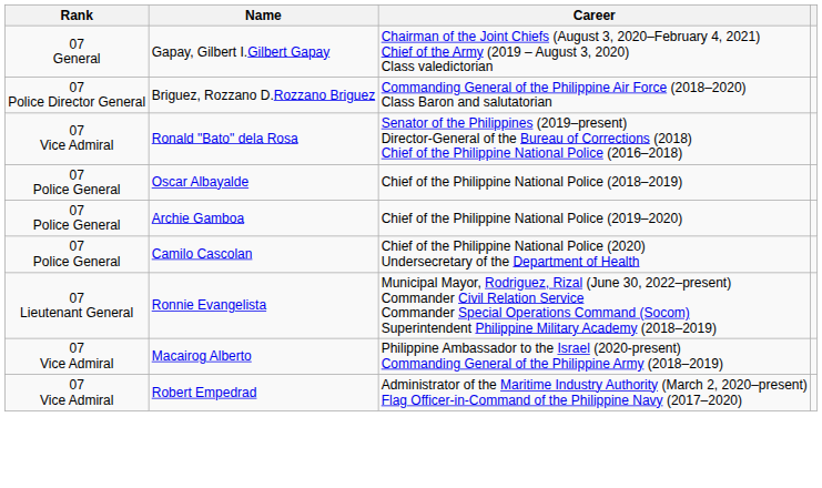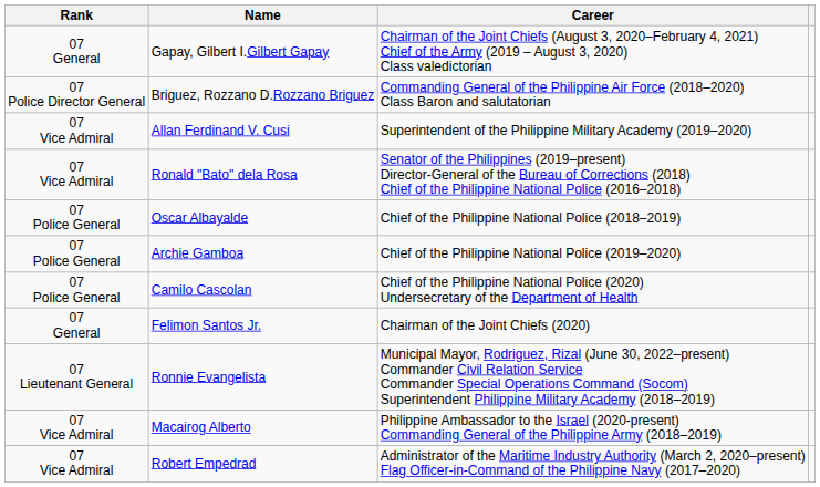+ row: 07 Vice Admiral | Allan Ferdinand V. Cusi | Superintendent of the Philippine Military Academy (2019–2020)
+ row: 07 General | Felimon Santos Jr. | Chairman of the Joint Chiefs (2020)
